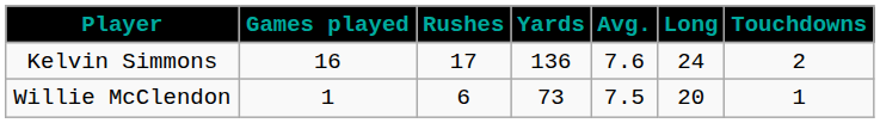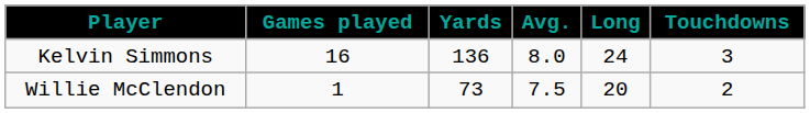- column: Rushes | 17 | 6
Kelvin Simmons | Avg.: 7.6 -> 8.0
Kelvin Simmons | Touchdowns: 2 -> 3
Willie McClendon | Touchdowns: 1 -> 2
